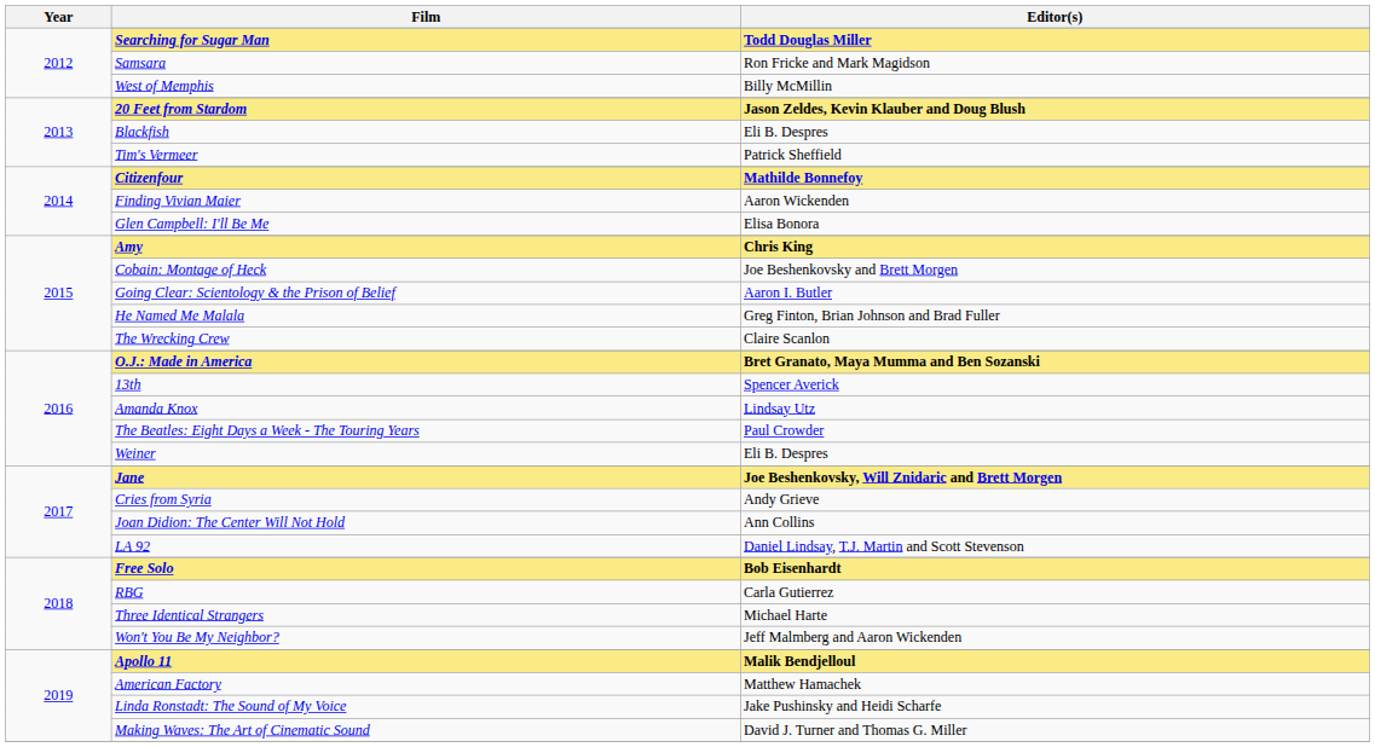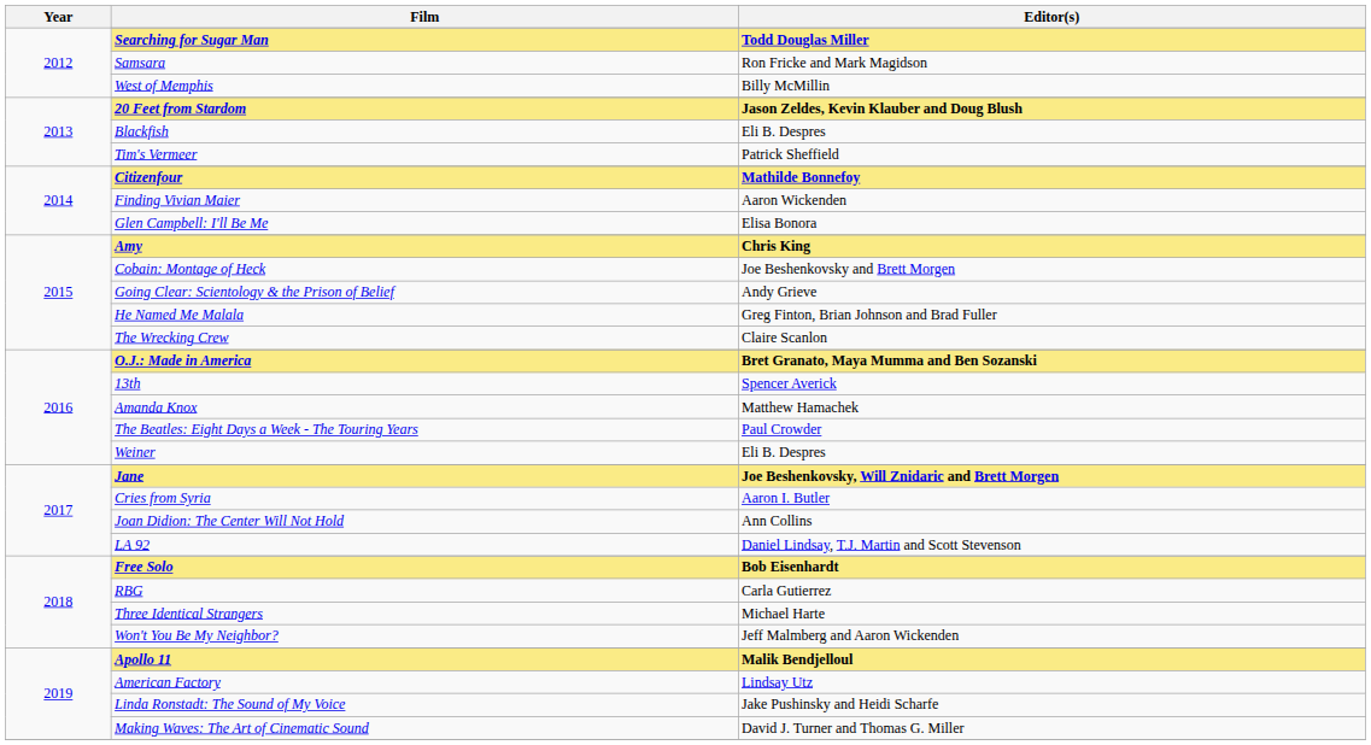Going Clear: Scientology & the Prison of Belief | Editor(s): Aaron I. Butler -> Andy Grieve
Amanda Knox | Editor(s): Lindsay Utz -> Matthew Hamachek
Cries from Syria | Editor(s): Andy Grieve -> Aaron I. Butler
American Factory | Editor(s): Matthew Hamachek -> Lindsay Utz
